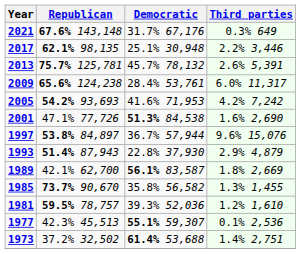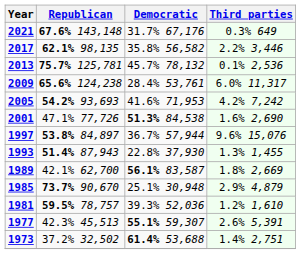2017 | Democratic: 25.1% 30,948 -> 35.8% 56,582
2013 | Third parties: 2.6% 5,391 -> 0.1% 2,536
1993 | Third parties: 2.9% 4,879 -> 1.3% 1,455
1985 | Democratic: 35.8% 56,582 -> 25.1% 30,948
1985 | Third parties: 1.3% 1,455 -> 2.9% 4,879
1977 | Third parties: 0.1% 2,536 -> 2.6% 5,391
